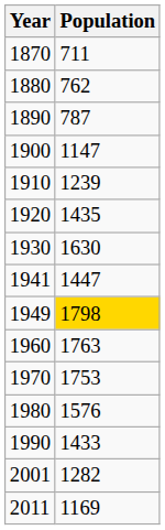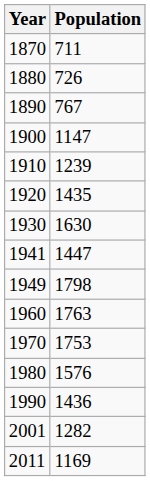1880 | Population: 762 -> 726
1890 | Population: 787 -> 767
1949 | Population: gold background -> no background
1990 | Population: 1433 -> 1436
